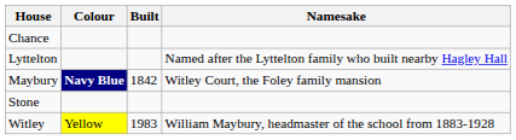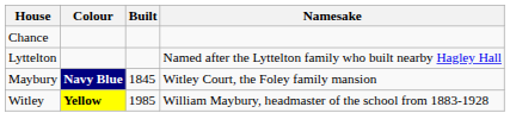Maybury | Built: 1842 -> 1845
- row: Stone
Witley | Colour: normal -> bold
Witley | Built: 1983 -> 1985
